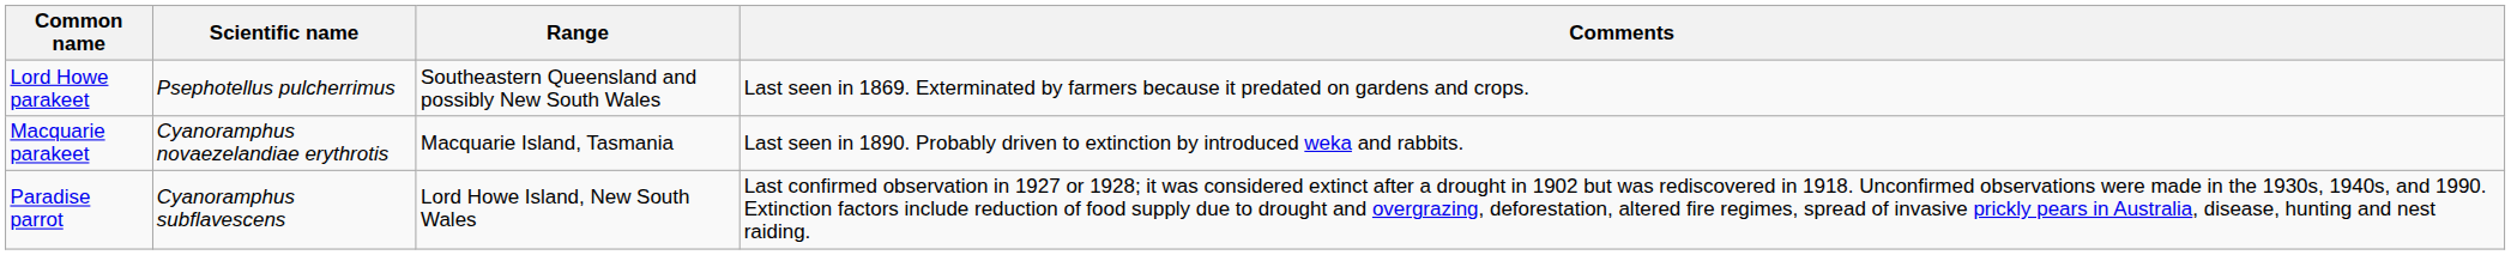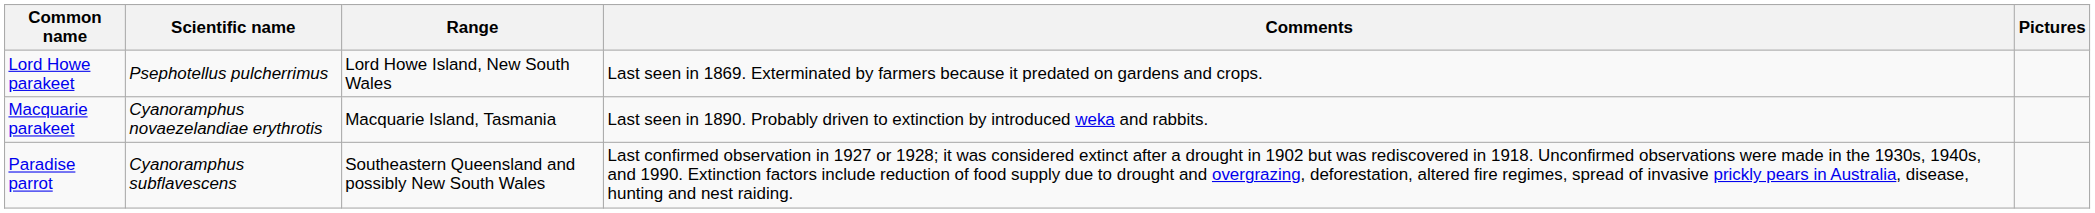+ column: Pictures
Lord Howe parakeet | Range: Southeastern Queensland and possibly New South Wales -> Lord Howe Island, New South Wales
Paradise parrot | Range: Lord Howe Island, New South Wales -> Southeastern Queensland and possibly New South Wales
